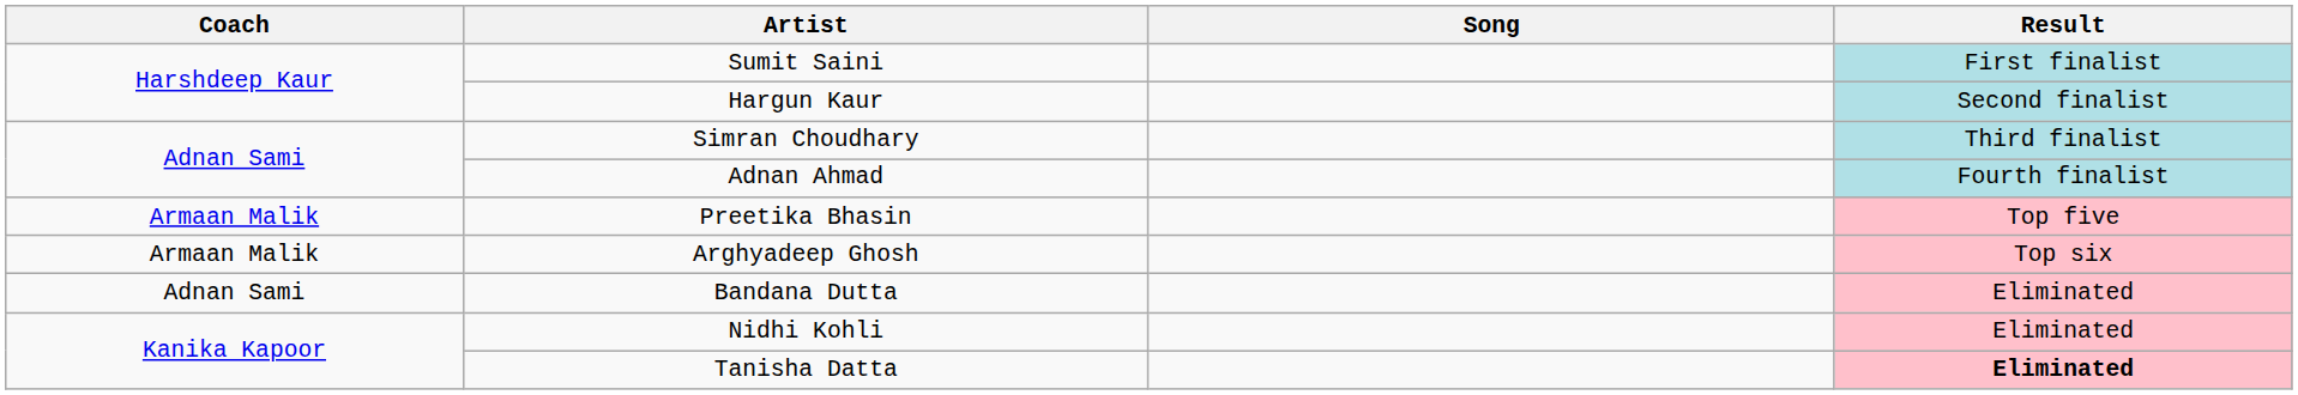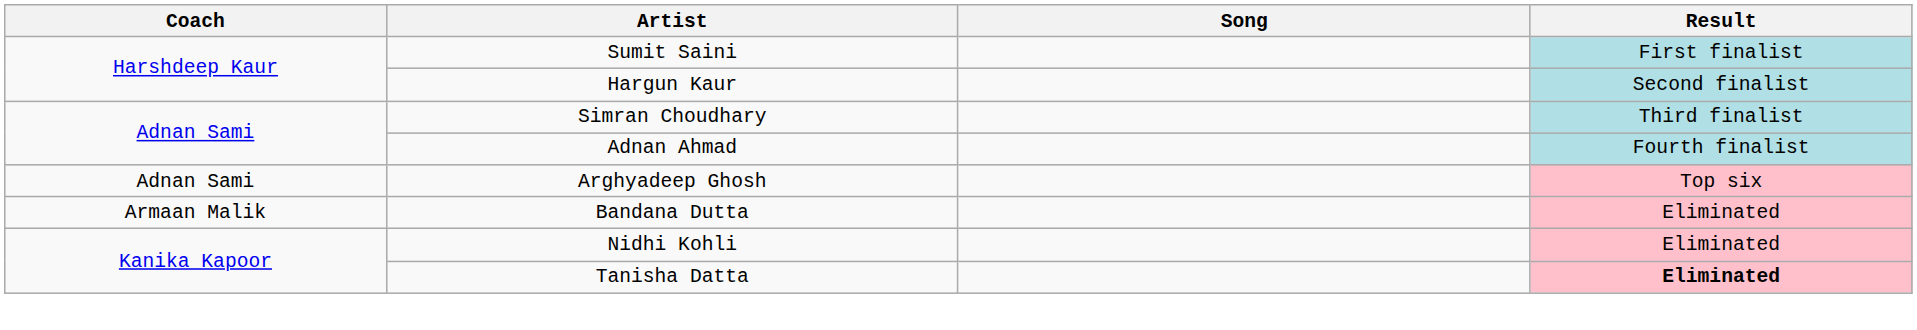- row: Armaan Malik | Preetika Bhasin | Top five
Arghyadeep Ghosh | Coach: Armaan Malik -> Adnan Sami
Bandana Dutta | Coach: Adnan Sami -> Armaan Malik
